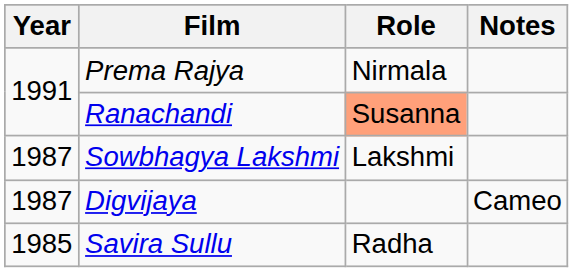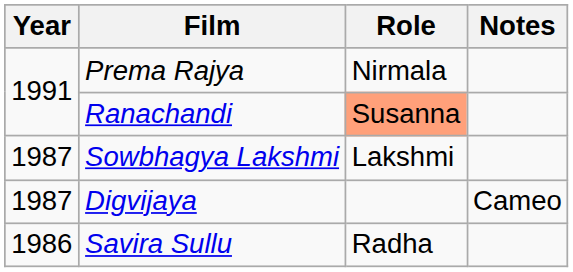Savira Sullu | Year: 1985 -> 1986
